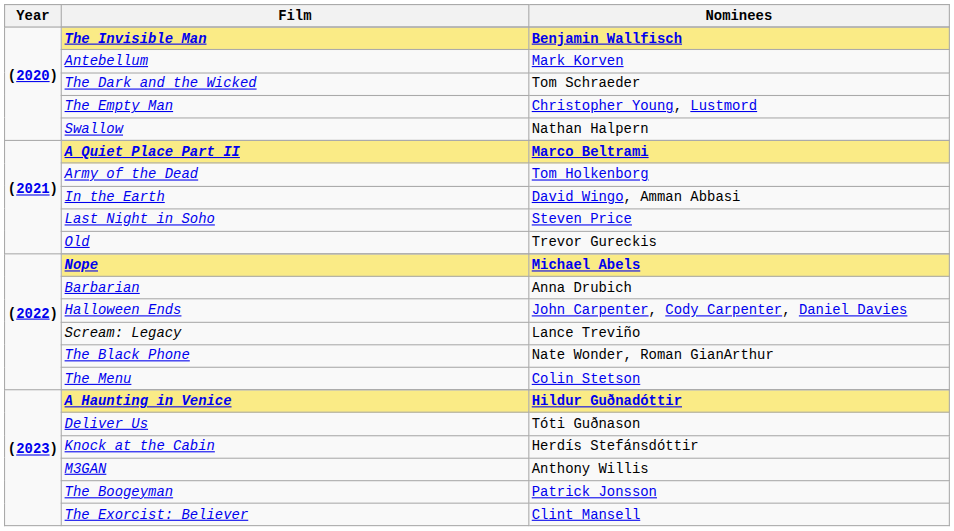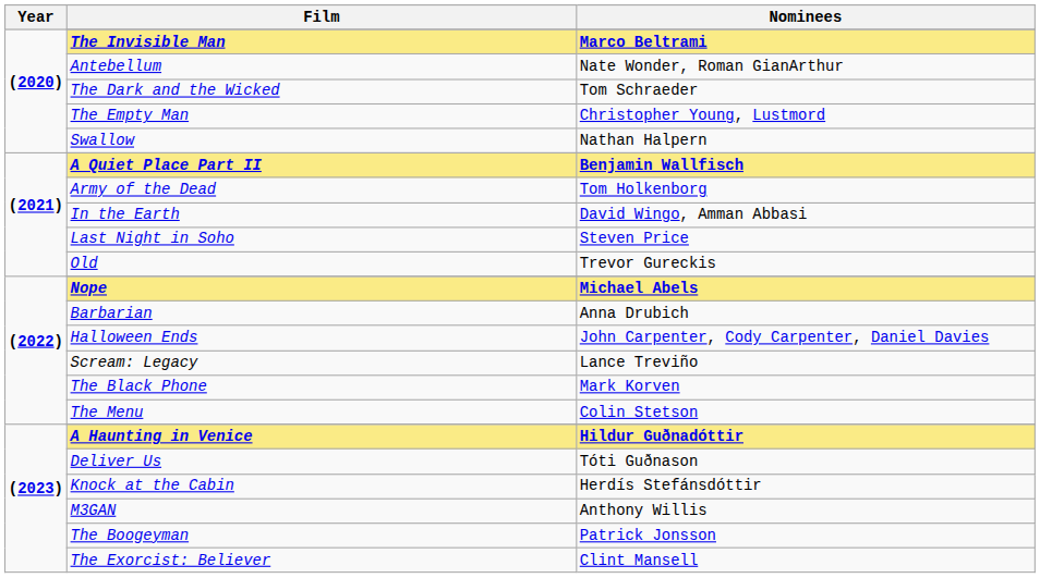The Invisible Man | Nominees: Benjamin Wallfisch -> Marco Beltrami
Antebellum | Nominees: Mark Korven -> Nate Wonder, Roman GianArthur
A Quiet Place Part II | Nominees: Marco Beltrami -> Benjamin Wallfisch
The Black Phone | Nominees: Nate Wonder, Roman GianArthur -> Mark Korven
